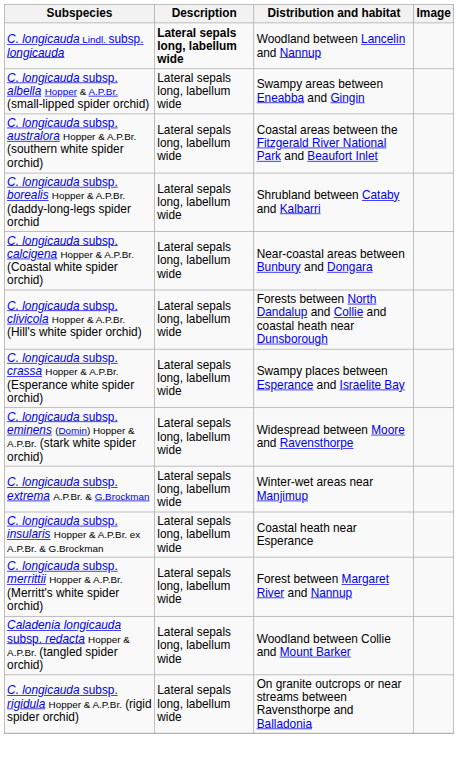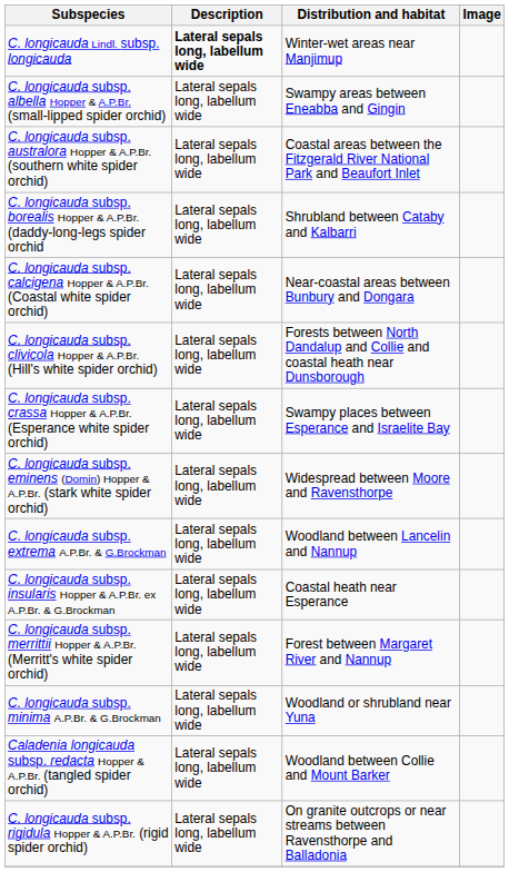C. longicauda Lindl. subsp. longicauda | Distribution and habitat: Woodland between Lancelin and Nannup -> Winter-wet areas near Manjimup
C. longicauda subsp. extrema A.P.Br. & G.Brockman | Distribution and habitat: Winter-wet areas near Manjimup -> Woodland between Lancelin and Nannup
+ row: C. longicauda subsp. minima A.P.Br. & G.Brockman | Lateral sepals long, labellum wide | Woodland or shrubland near Yuna
